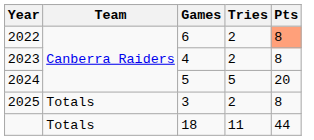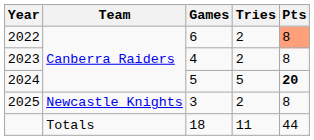2024 | Pts: normal -> bold
2025 | Team: Totals -> Newcastle Knights
